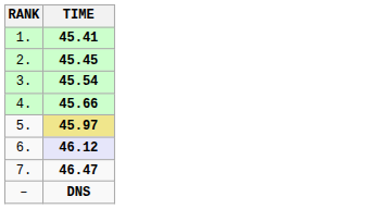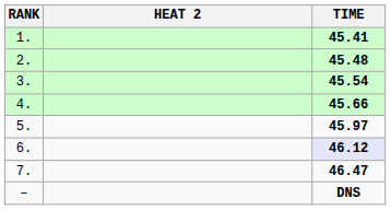+ column: HEAT 2
2. | TIME: 45.45 -> 45.48
5. | TIME: khaki background -> no background
